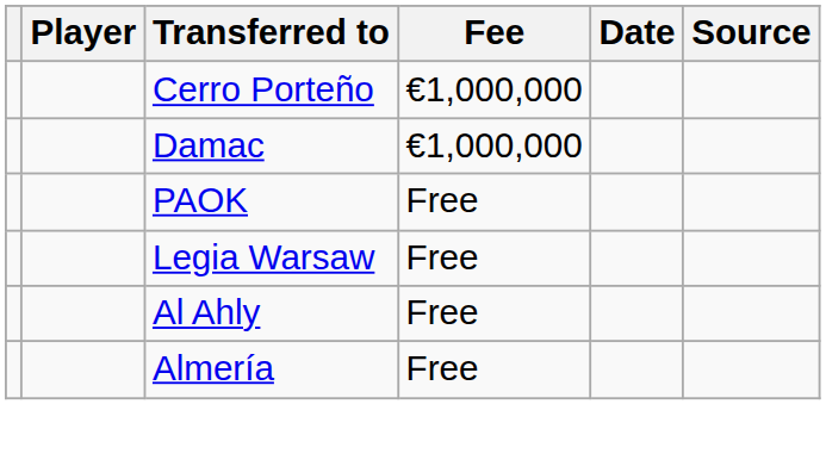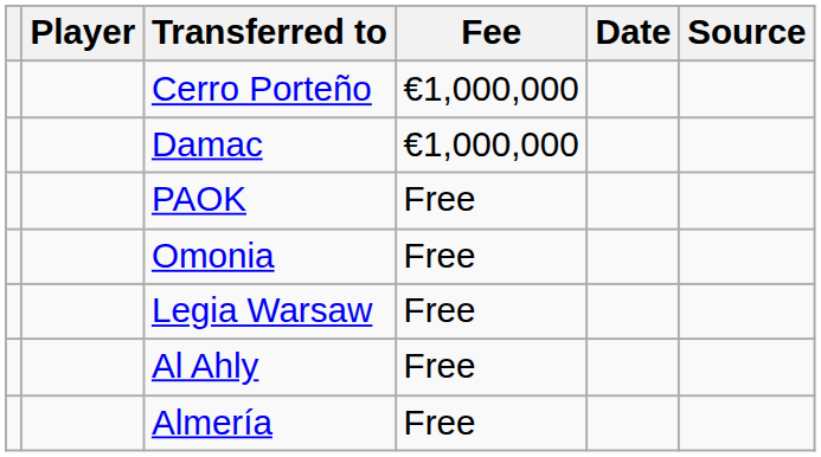+ row: Omonia | Free
